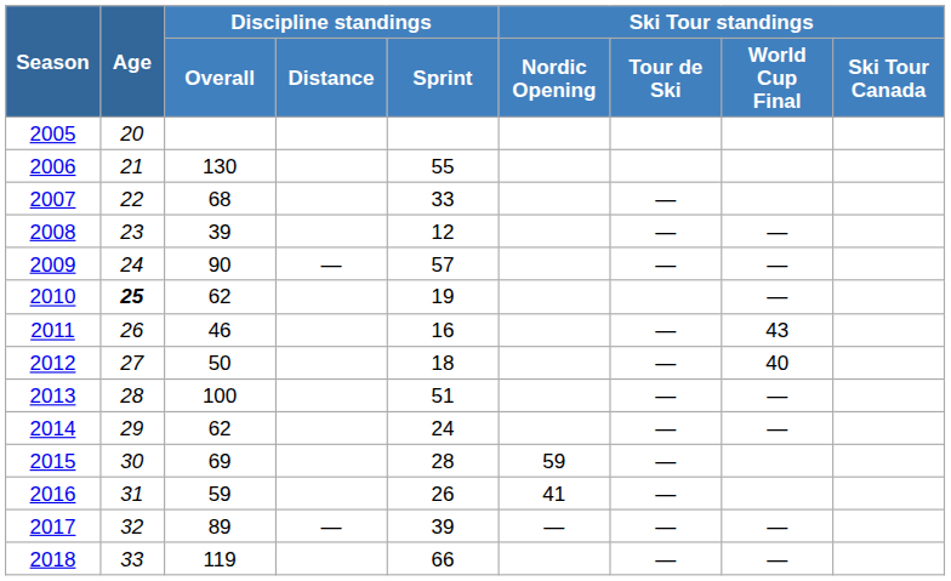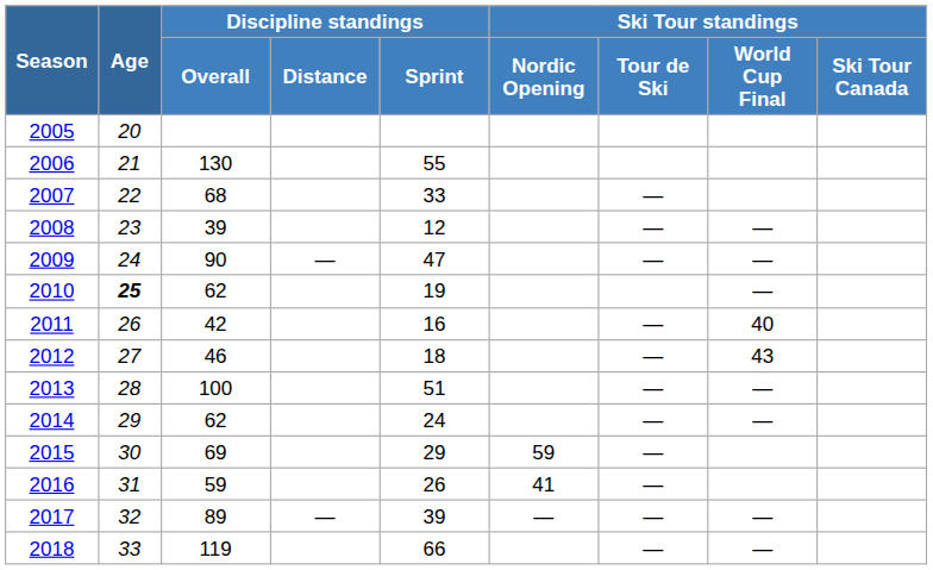2009 | Discipline standings / Sprint: 57 -> 47
2011 | Discipline standings / Overall: 46 -> 42
2011 | Ski Tour standings / World Cup Final: 43 -> 40
2012 | Discipline standings / Overall: 50 -> 46
2012 | Ski Tour standings / World Cup Final: 40 -> 43
2015 | Discipline standings / Sprint: 28 -> 29
